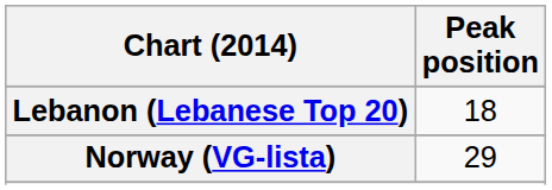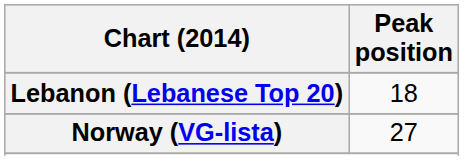Norway (VG-lista) | Peak position: 29 -> 27
